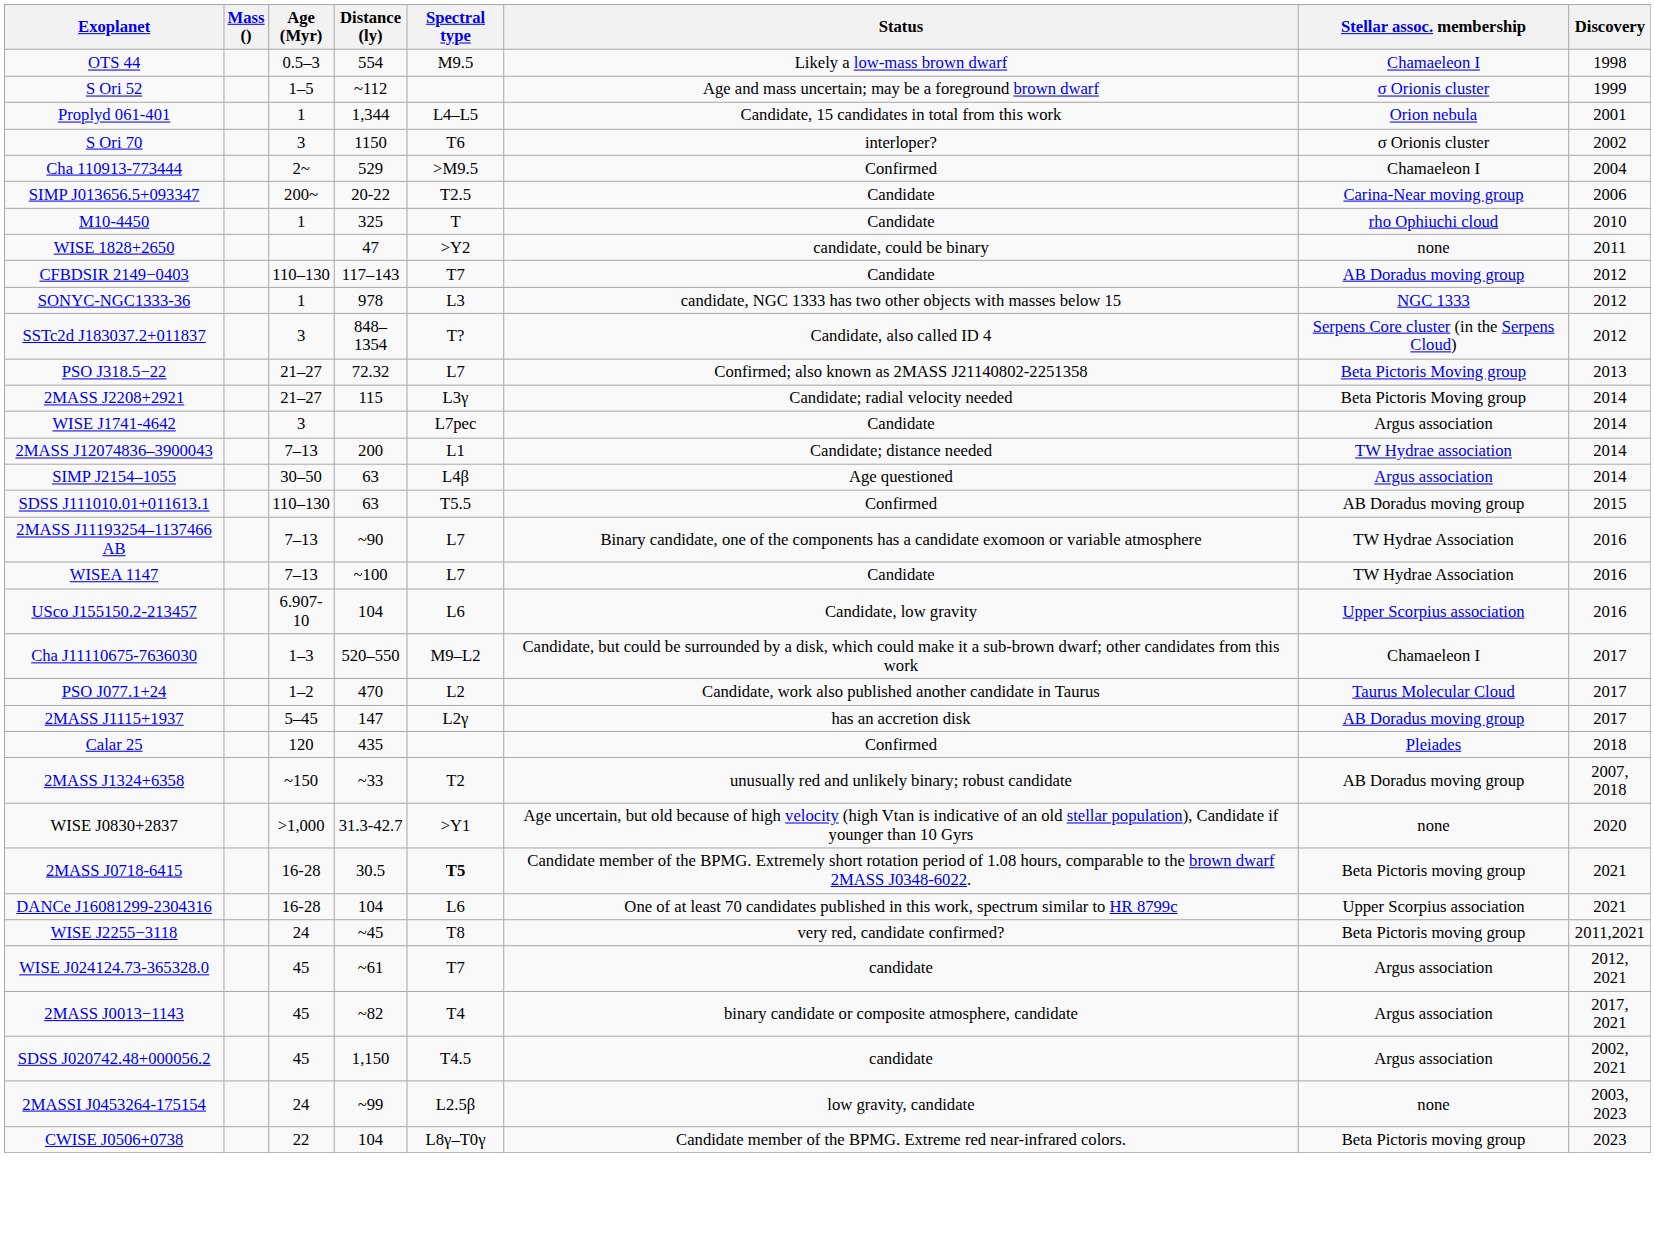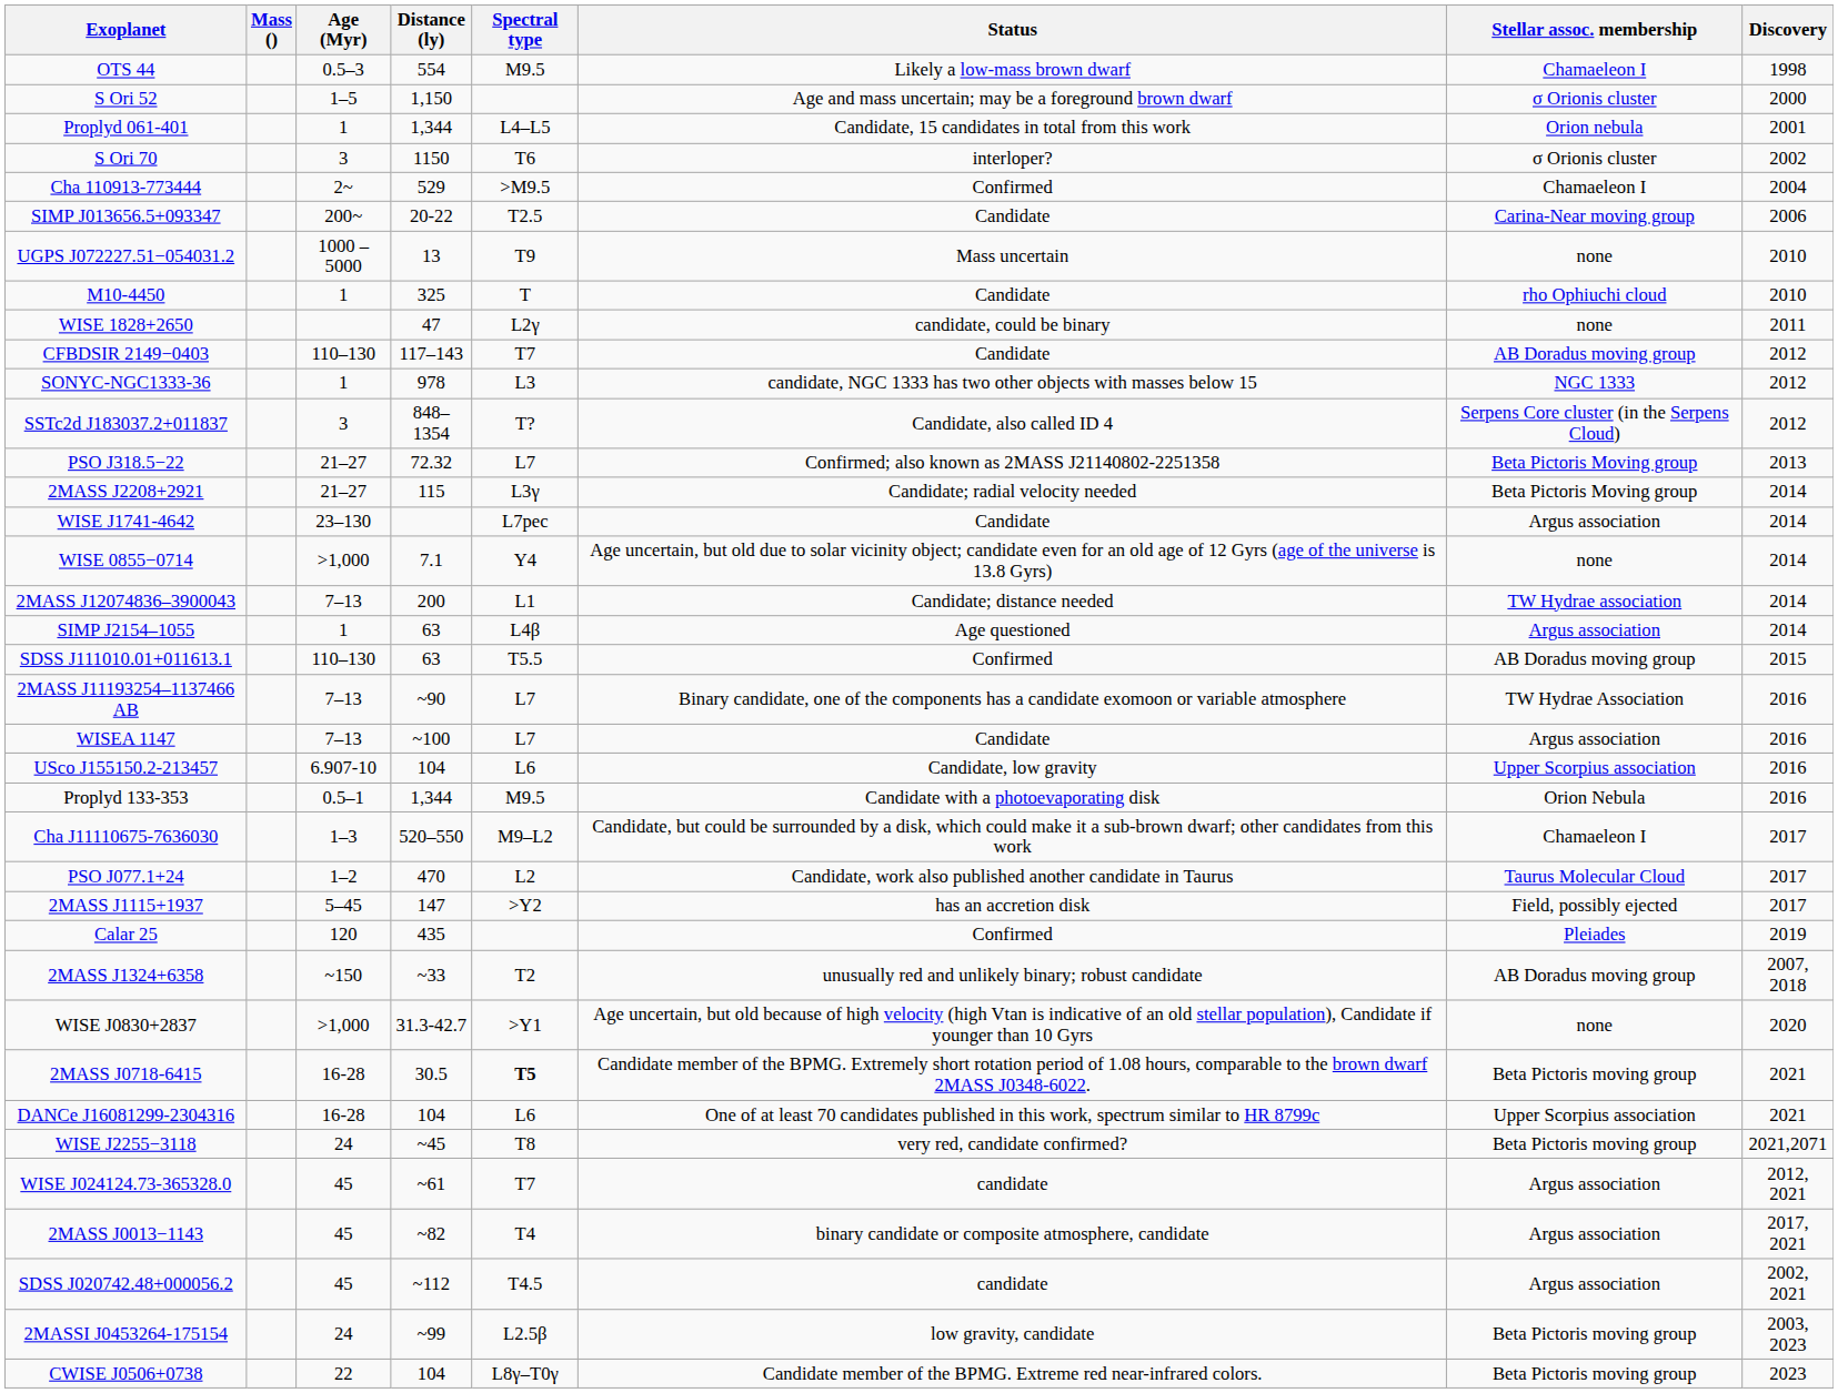S Ori 52 | Distance (ly): ~112 -> 1,150
S Ori 52 | Discovery: 1999 -> 2000
+ row: UGPS J072227.51−054031.2 | 1000 – 5000 | 13 | T9 | Mass uncertain | none | 2010
WISE 1828+2650 | Spectral type: >Y2 -> L2γ
WISE J1741-4642 | Age (Myr): 3 -> 23–130
+ row: WISE 0855−0714 | >1,000 | 7.1 | Y4 | Age uncertain, but old due to solar vicinity object; candidate even for an old age of 12 Gyrs (age of the universe is 13.8 Gyrs) | none | 2014
SIMP J2154–1055 | Age (Myr): 30–50 -> 1
WISEA 1147 | Stellar assoc. membership: TW Hydrae Association -> Argus association
+ row: Proplyd 133-353 | 0.5–1 | 1,344 | M9.5 | Candidate with a photoevaporating disk | Orion Nebula | 2016
2MASS J1115+1937 | Spectral type: L2γ -> >Y2
2MASS J1115+1937 | Stellar assoc. membership: AB Doradus moving group -> Field, possibly ejected
Calar 25 | Discovery: 2018 -> 2019
WISE J2255−3118 | Discovery: 2011,2021 -> 2021,2071
SDSS J020742.48+000056.2 | Distance (ly): 1,150 -> ~112
2MASSI J0453264-175154 | Stellar assoc. membership: none -> Beta Pictoris moving group
